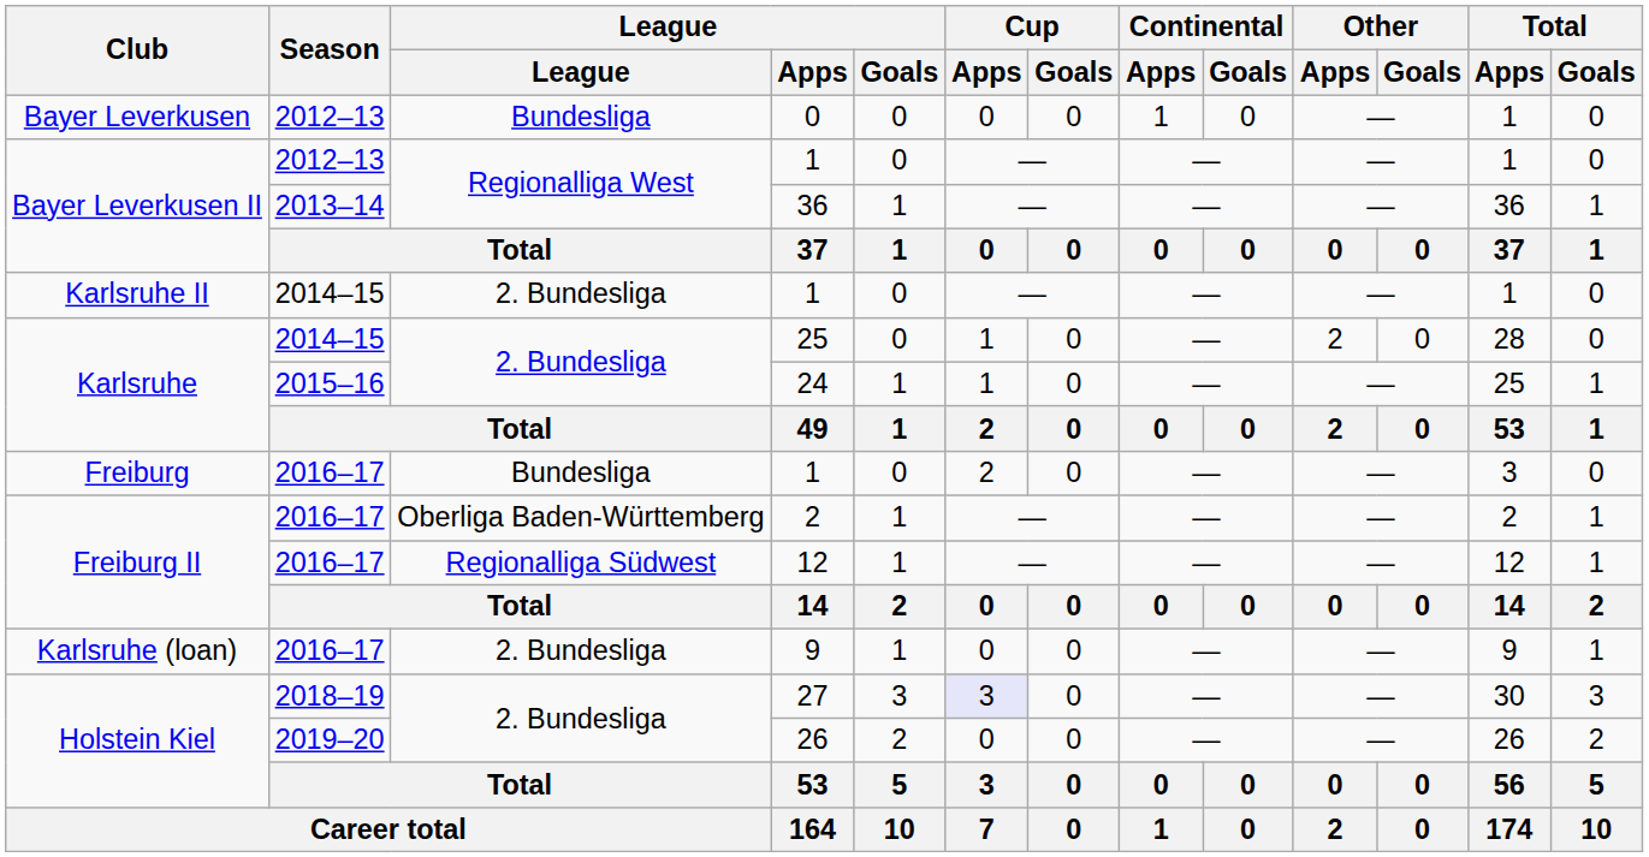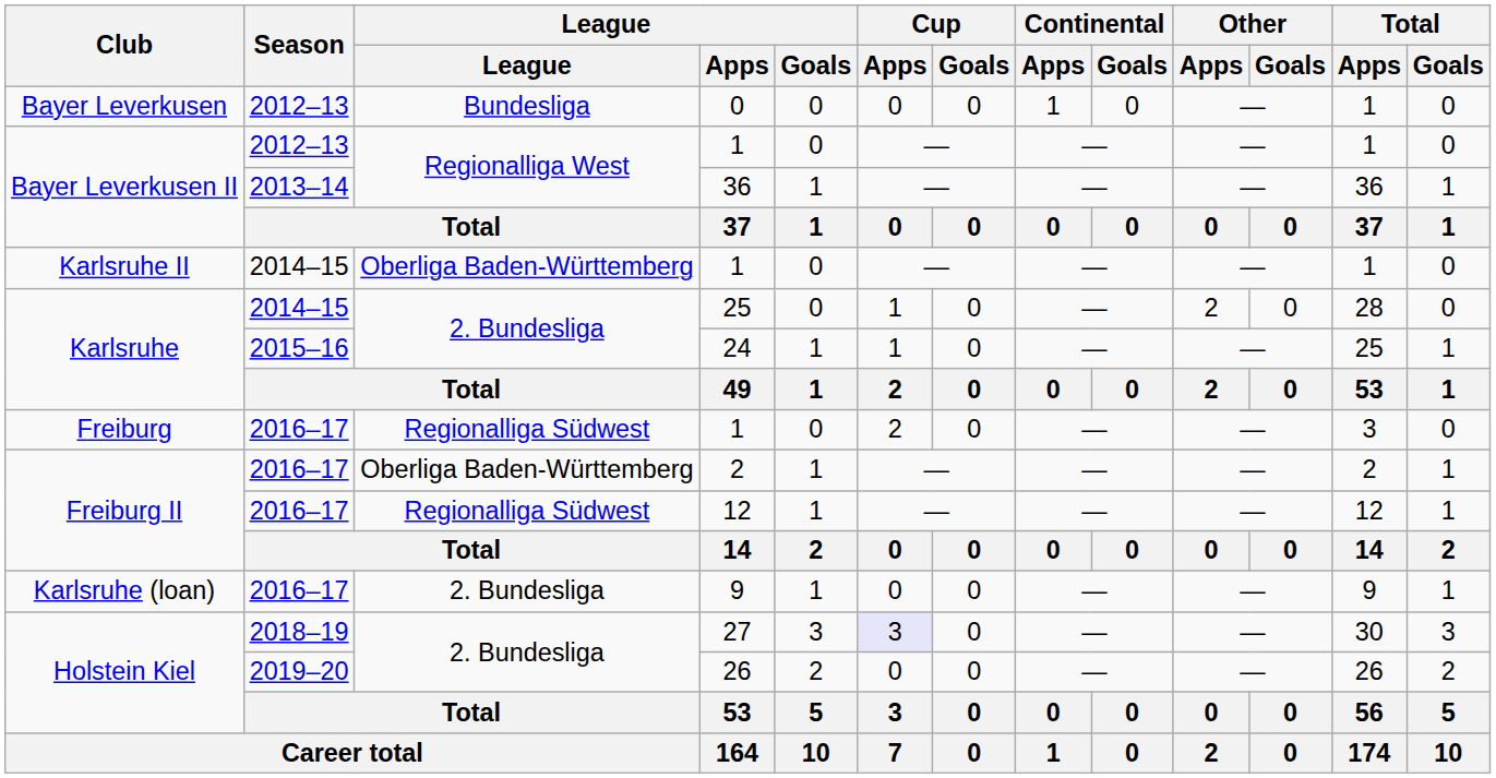Karlsruhe II / 1 | League: 2. Bundesliga -> Oberliga Baden-Württemberg
Freiburg / 1 | League: Bundesliga -> Regionalliga Südwest
